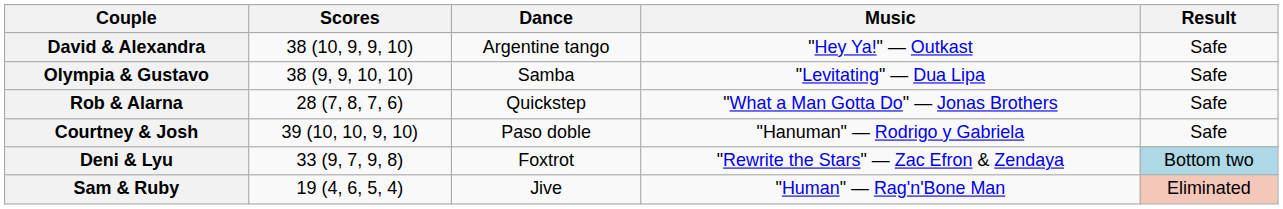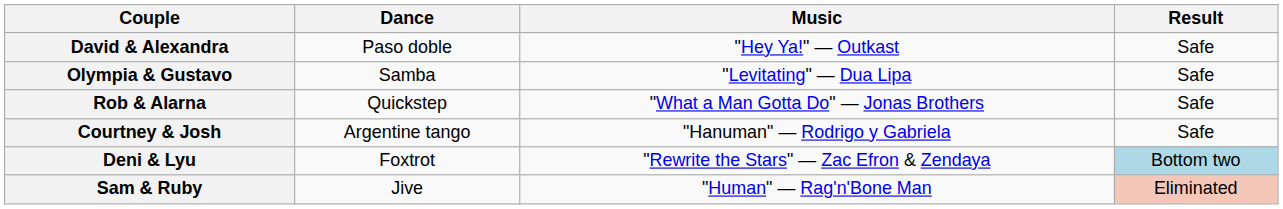- column: Scores | 38 (10, 9, 9, 10) | 38 (9, 9, 10, 10) | 28 (7, 8, 7, 6) | 39 (10, 10, 9, 10) | 33 (9, 7, 9, 8) | 19 (4, 6, 5, 4)
David & Alexandra | Dance: Argentine tango -> Paso doble
Courtney & Josh | Dance: Paso doble -> Argentine tango
